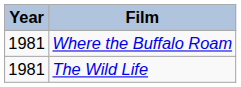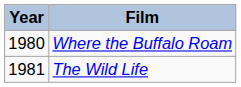Where the Buffalo Roam | Year: 1981 -> 1980
